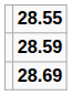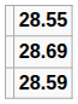rows swapped: 28.59 <-> 28.69
